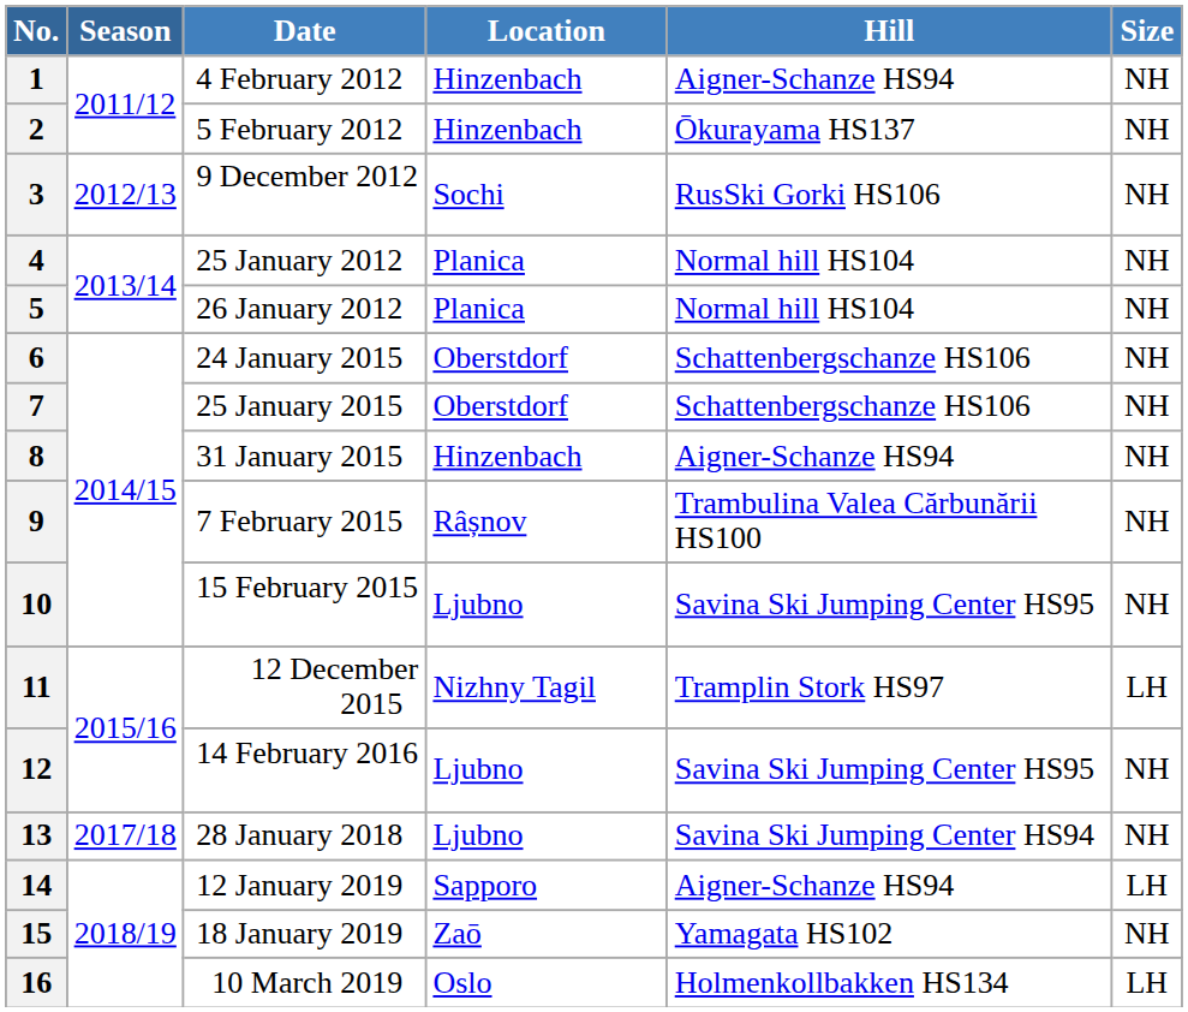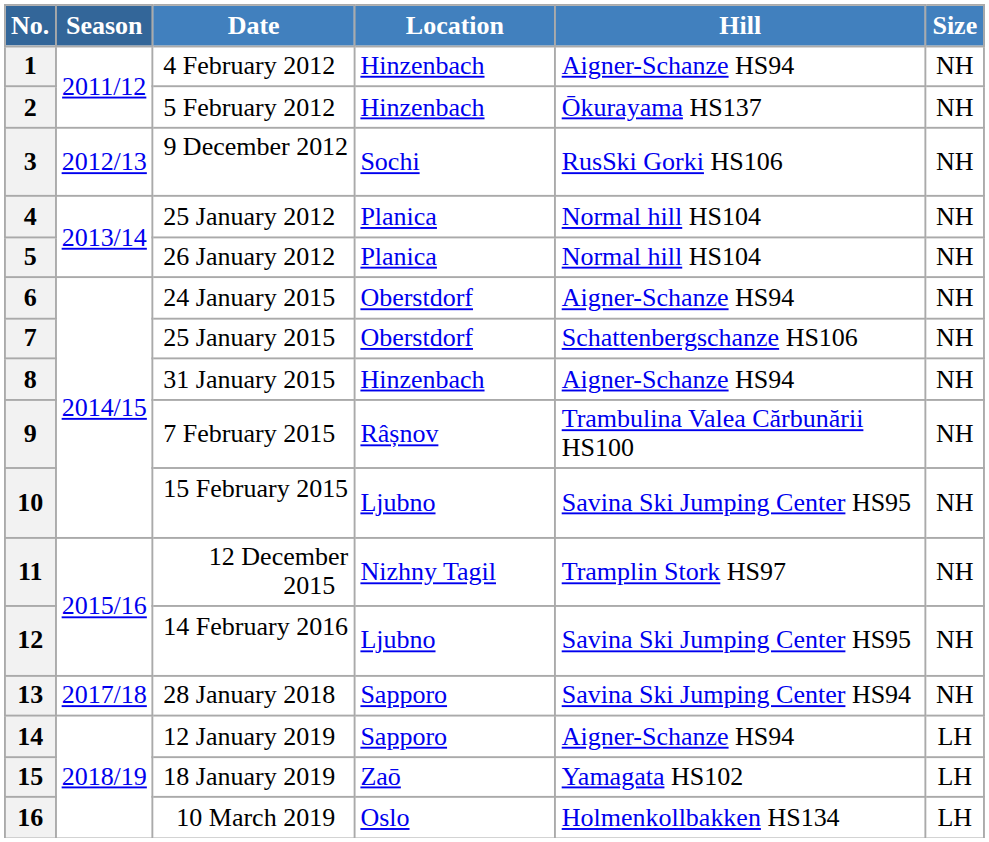6 | Hill: Schattenbergschanze HS106 -> Aigner-Schanze HS94
11 | Size: LH -> NH
13 | Location: Ljubno -> Sapporo
15 | Size: NH -> LH
